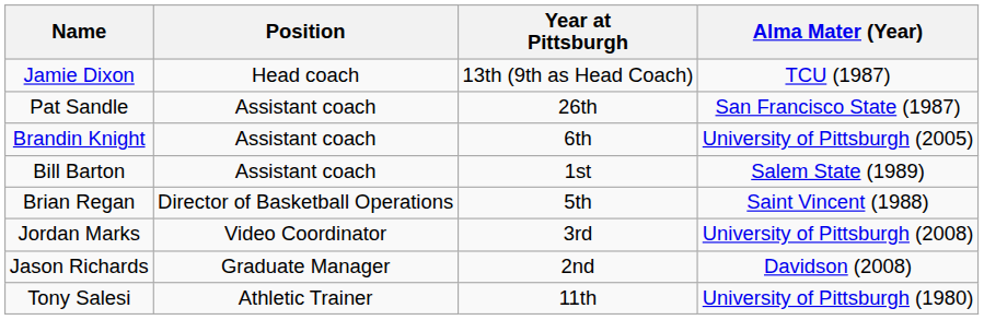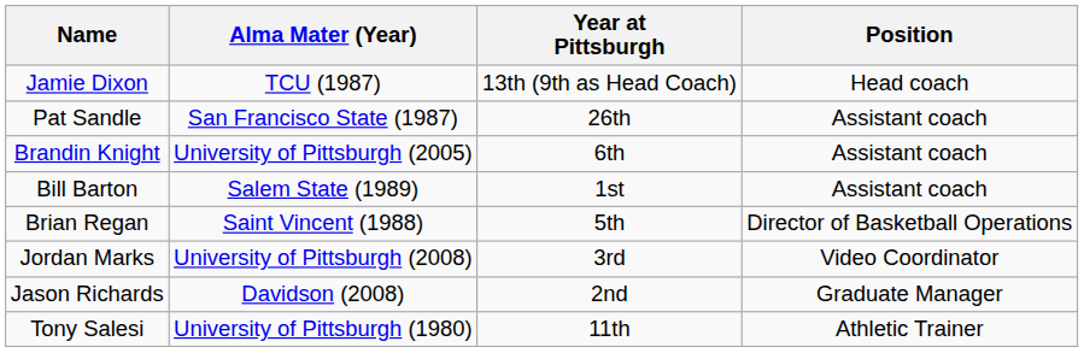columns swapped: Position <-> Alma Mater (Year)
